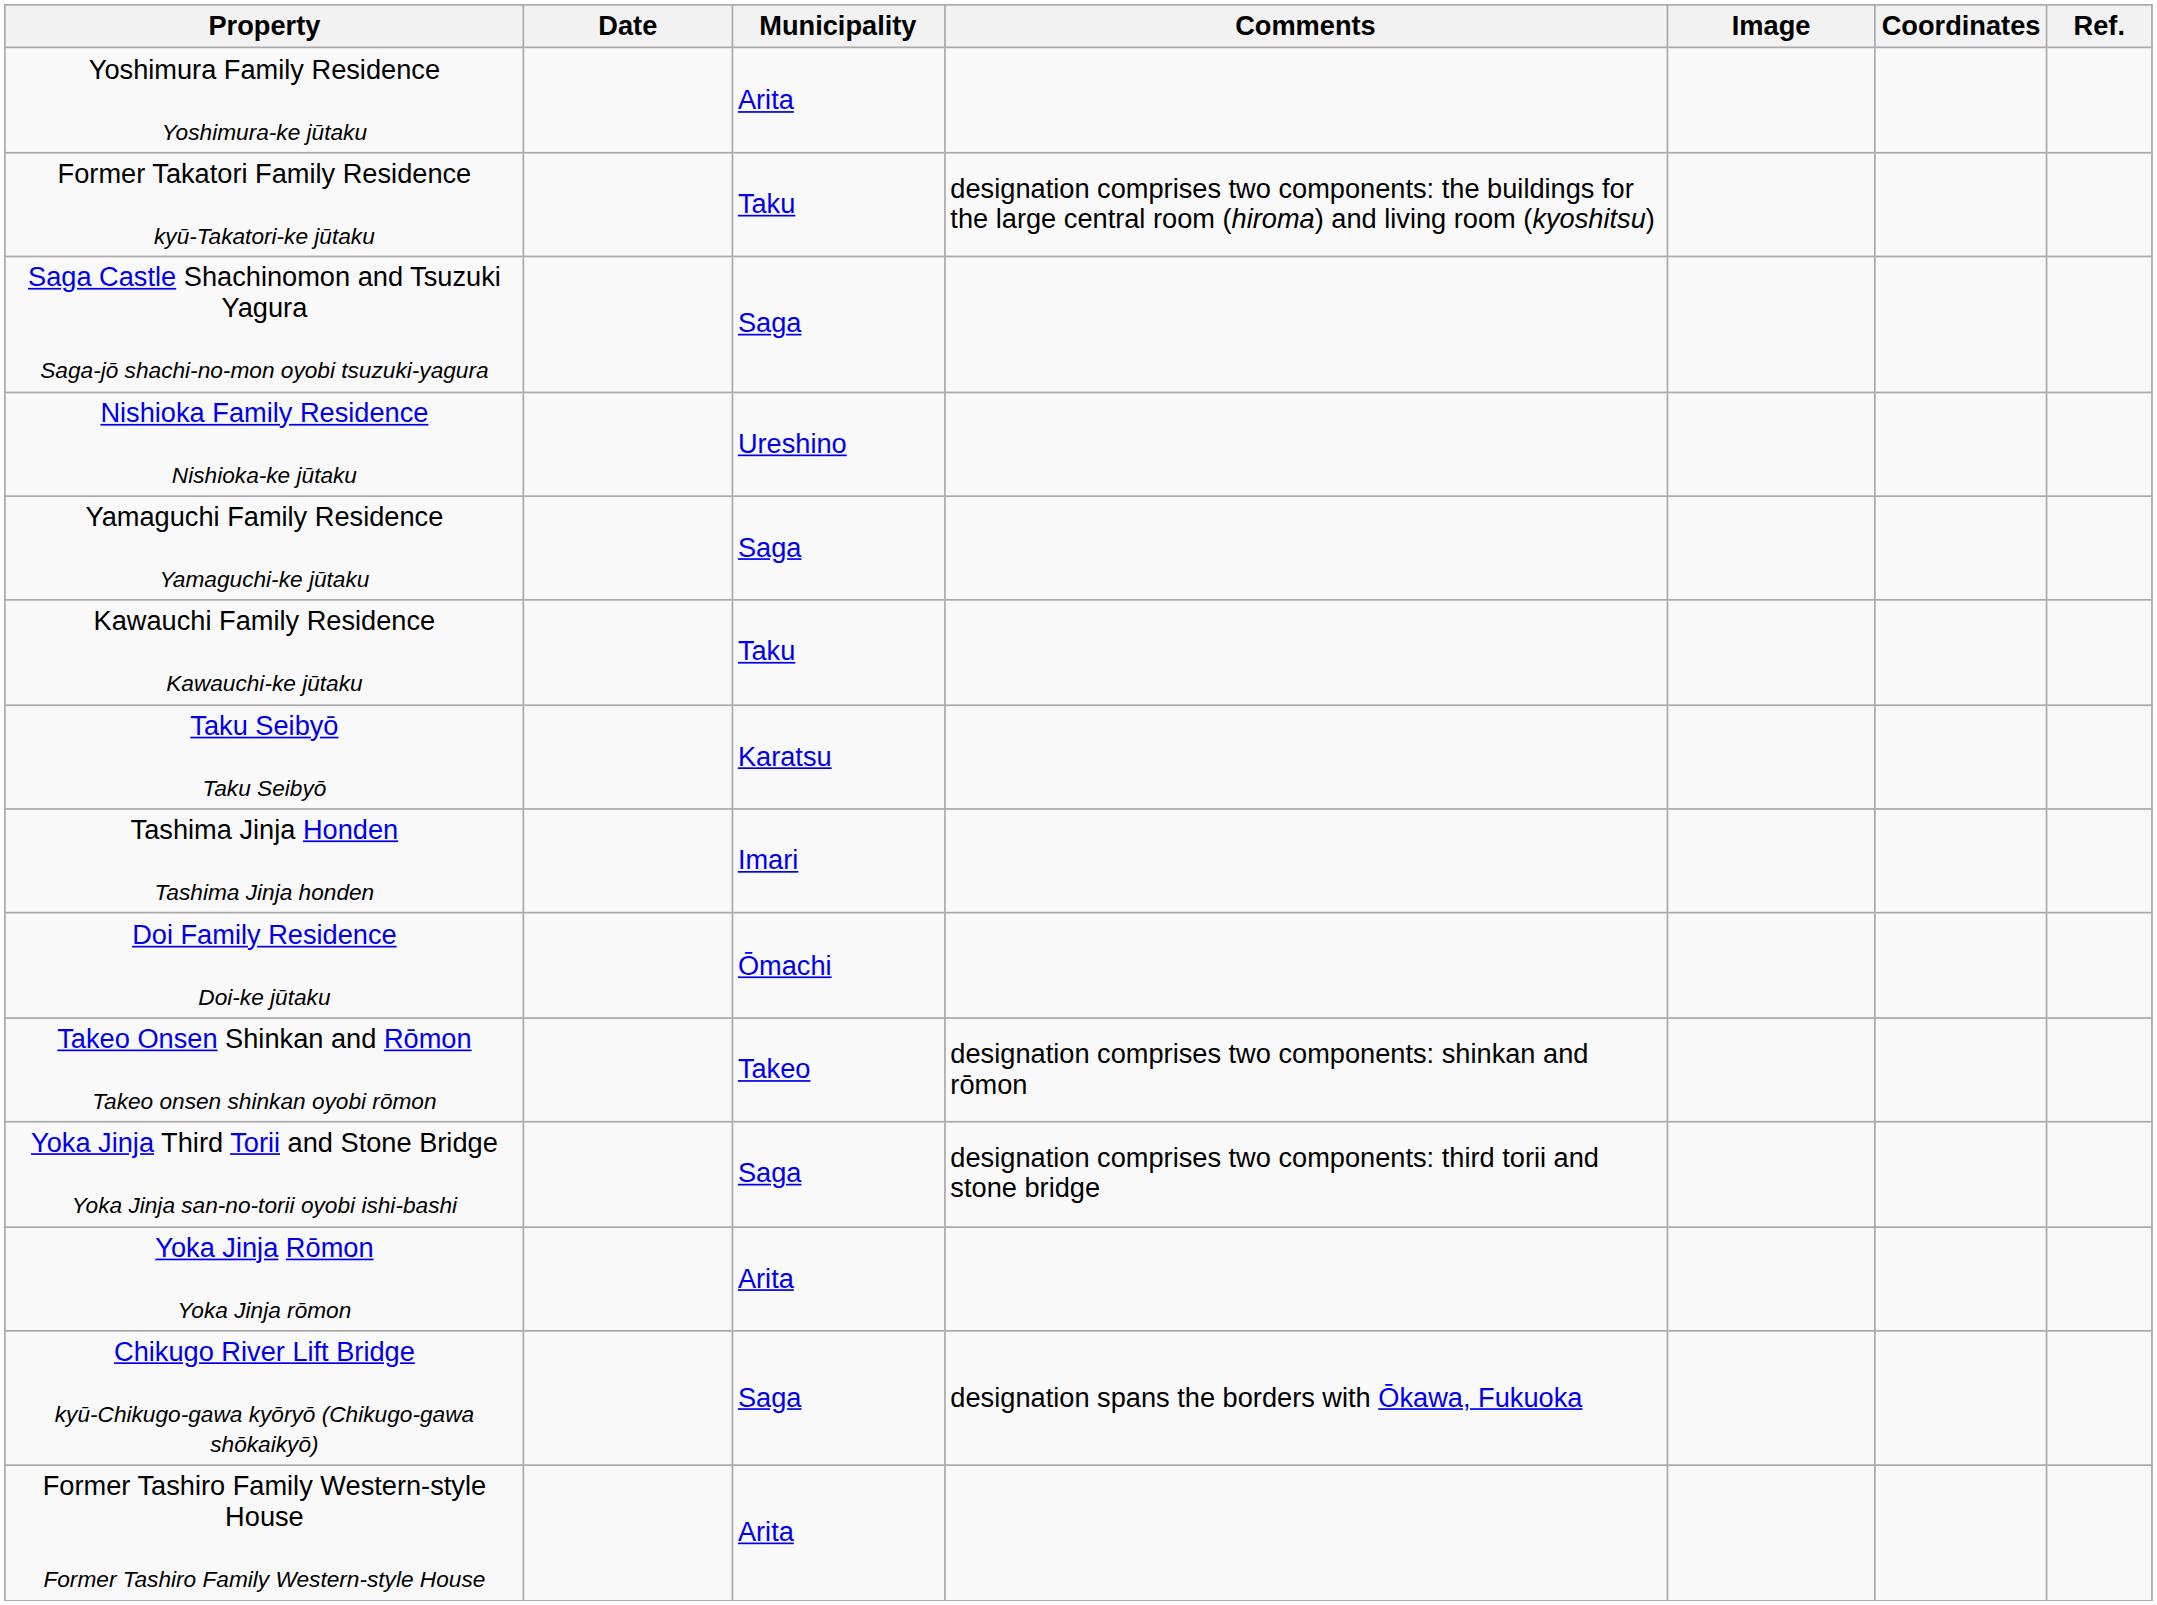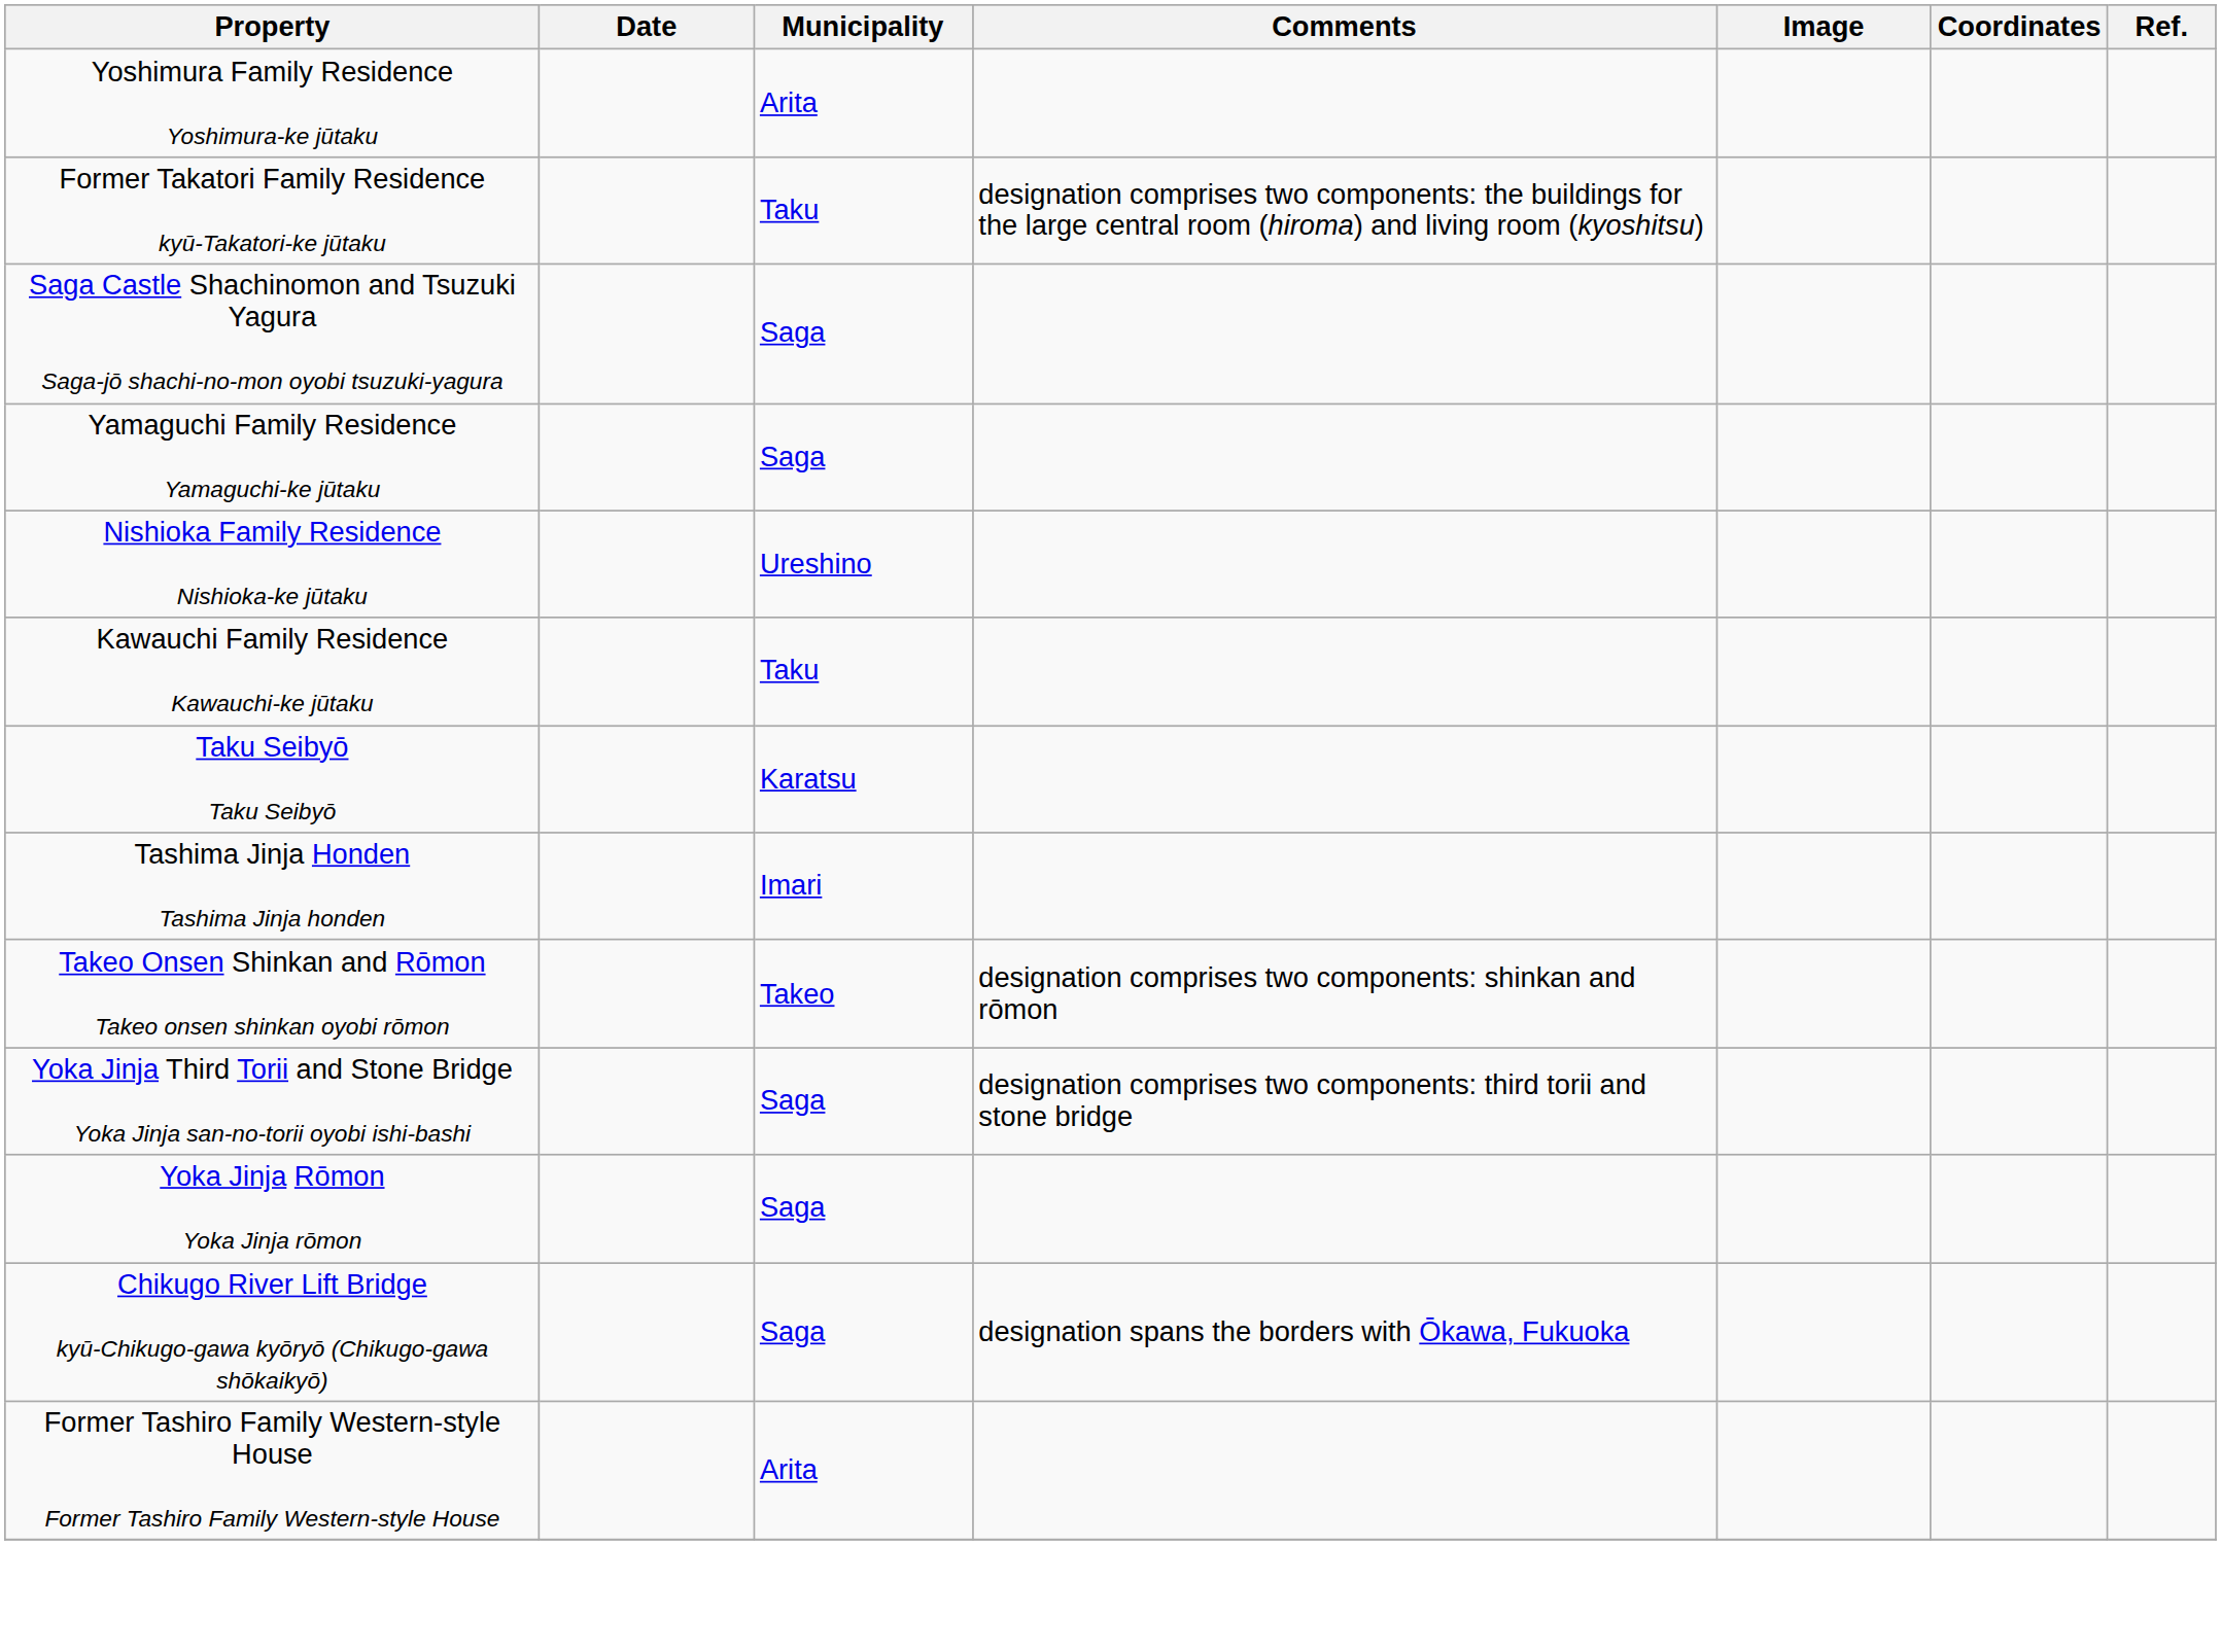rows swapped: Yamaguchi Family Residence Yamaguchi-ke jūtaku <-> Nishioka Family Residence Nishioka-ke jūtaku
- row: Doi Family Residence Doi-ke jūtaku | Ōmachi
Yoka Jinja Rōmon Yoka Jinja rōmon | Municipality: Arita -> Saga
